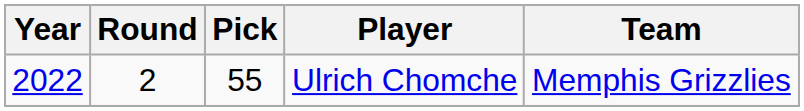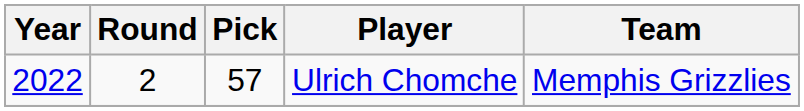Ulrich Chomche | Pick: 55 -> 57
